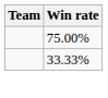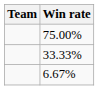+ row: 6.67%
